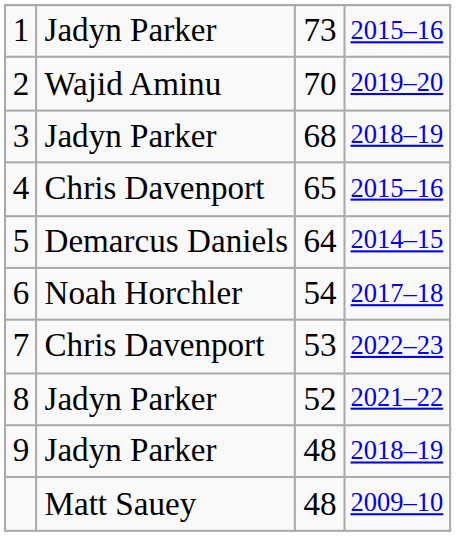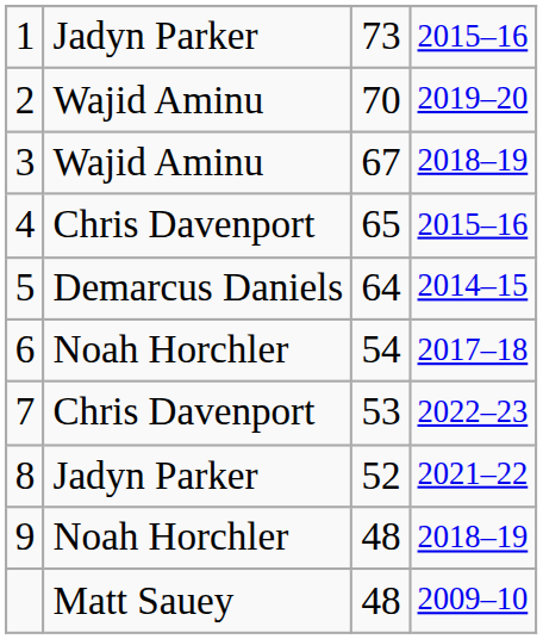3 | column 2: Jadyn Parker -> Wajid Aminu
3 | column 3: 68 -> 67
9 | column 2: Jadyn Parker -> Noah Horchler
